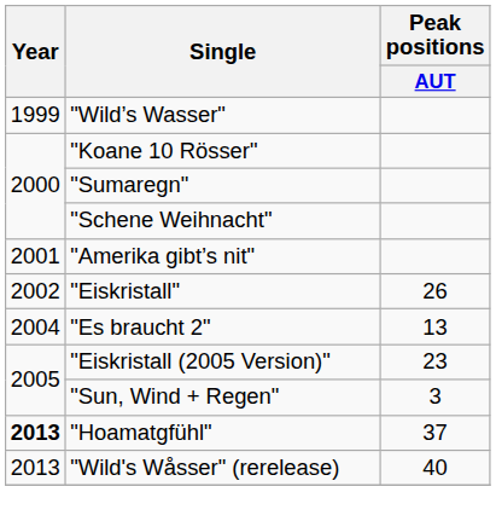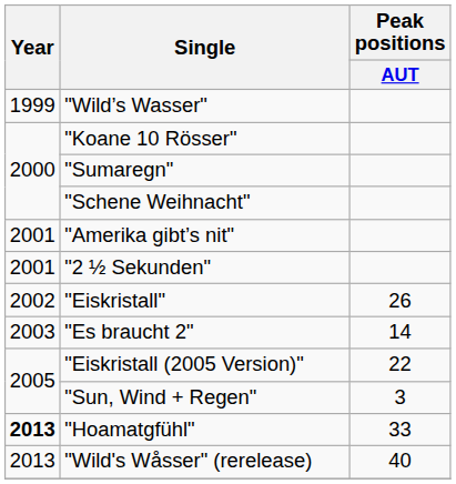+ row: 2001 | "2 ½ Sekunden"
"Es braucht 2" | Year: 2004 -> 2003
"Es braucht 2" | Peak positions / AUT: 13 -> 14
"Eiskristall (2005 Version)" | Peak positions / AUT: 23 -> 22
"Hoamatgfühl" | Peak positions / AUT: 37 -> 33
